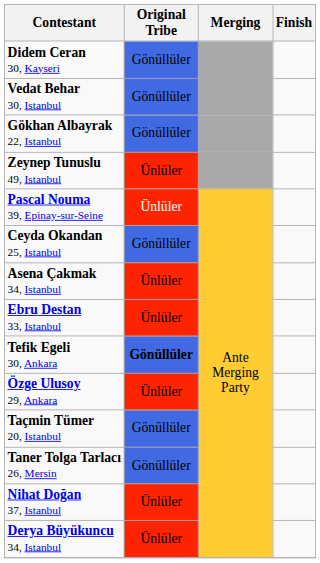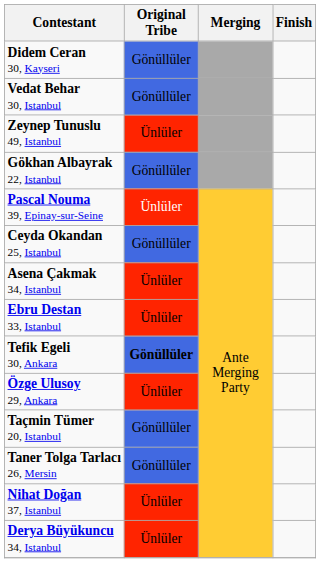rows swapped: Zeynep Tunuslu 49, Istanbul <-> Gökhan Albayrak 22, Istanbul
